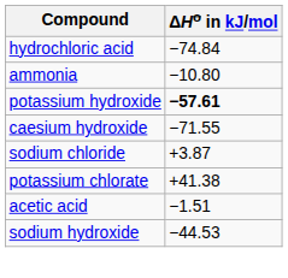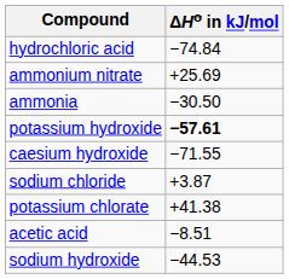+ row: ammonium nitrate | +25.69
ammonia | ΔHo in kJ/mol: −10.80 -> −30.50
acetic acid | ΔHo in kJ/mol: −1.51 -> −8.51
